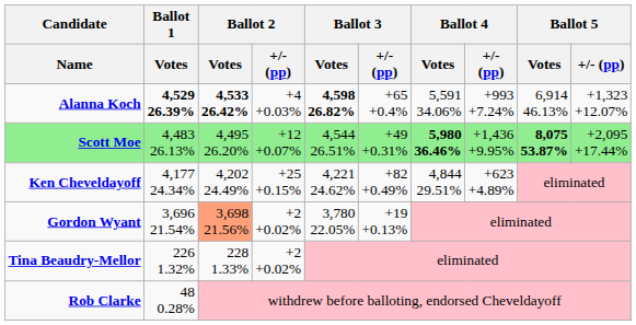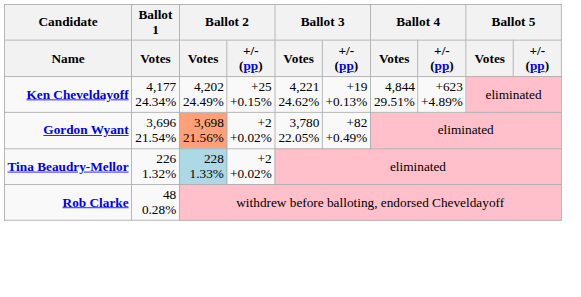- row: Alanna Koch | 4,529 26.39% | 4,533 26.42% | +4 +0.03% | 4,598 26.82% | +65 +0.4% | 5,591 34.06% | +993 +7.24% | 6,914 46.13% | +1,323 +12.07%
- row: Scott Moe | 4,483 26.13% | 4,495 26.20% | +12 +0.07% | 4,544 26.51% | +49 +0.31% | 5,980 36.46% | +1,436 +9.95% | 8,075 53.87% | +2,095 +17.44%
Ken Cheveldayoff | Ballot 3 / +/- (pp): +82 +0.49% -> +19 +0.13%
Gordon Wyant | Ballot 3 / +/- (pp): +19 +0.13% -> +82 +0.49%
Tina Beaudry-Mellor | Ballot 2 / Votes: no background -> lightblue background
